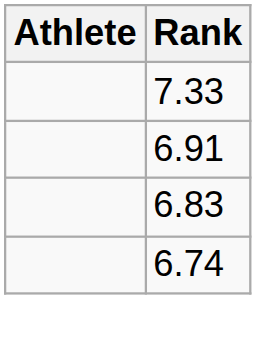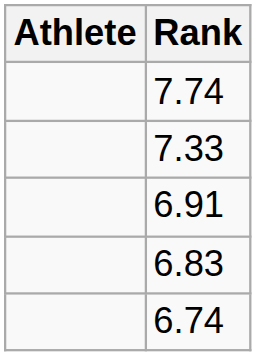+ row: 7.74
